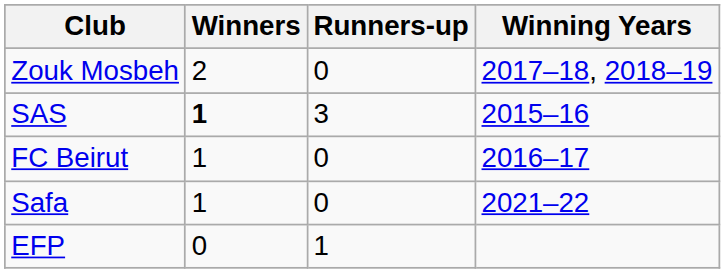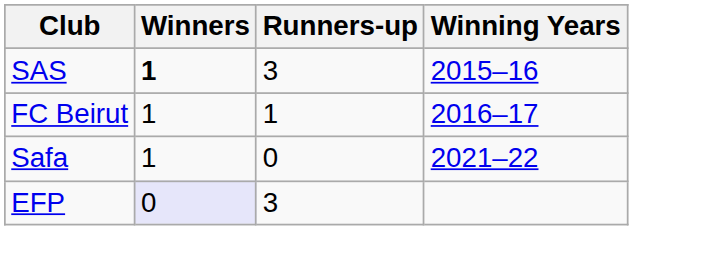- row: Zouk Mosbeh | 2 | 0 | 2017–18, 2018–19
FC Beirut | Runners-up: 0 -> 1
EFP | Winners: no background -> lavender background
EFP | Runners-up: 1 -> 3
